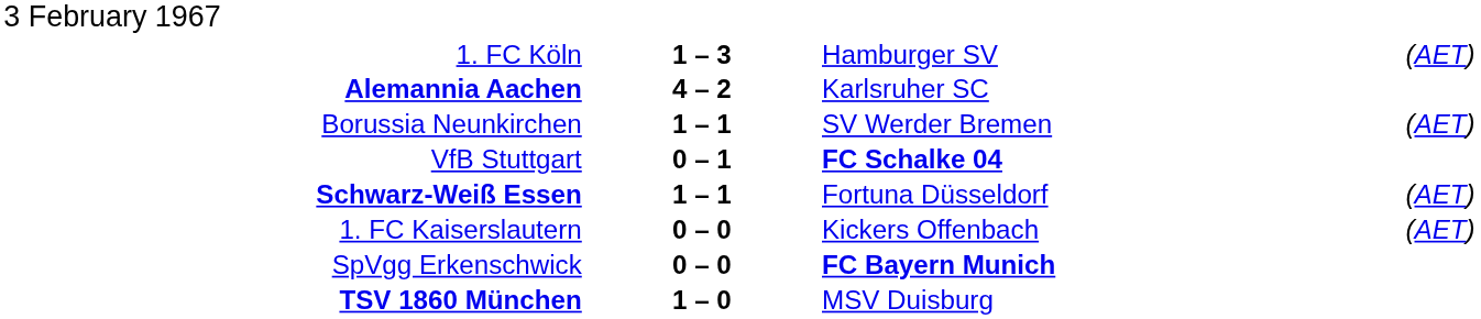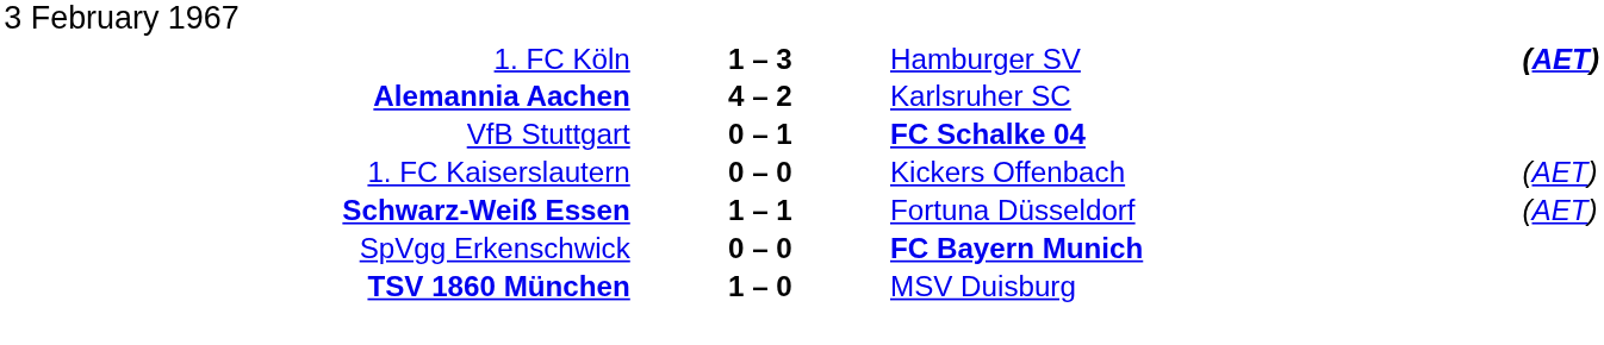1. FC Köln | column 4: normal -> bold
- row: Borussia Neunkirchen | 1 – 1 | SV Werder Bremen | (AET)
rows swapped: 1. FC Kaiserslautern <-> Schwarz-Weiß Essen
